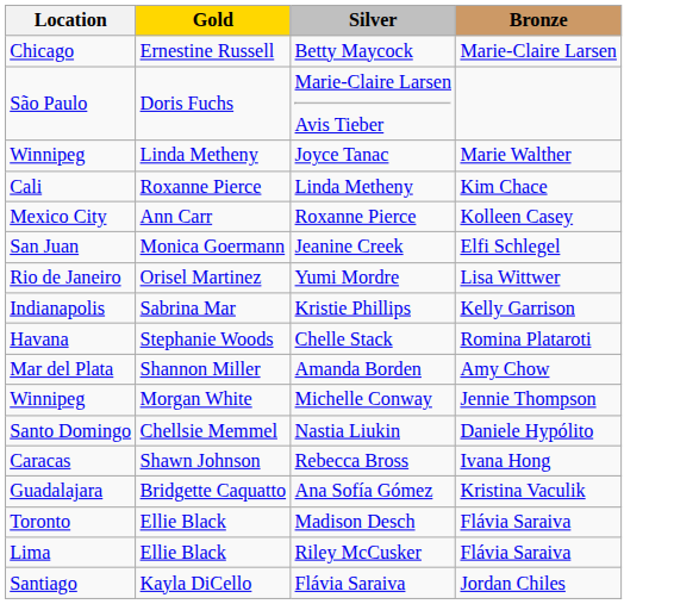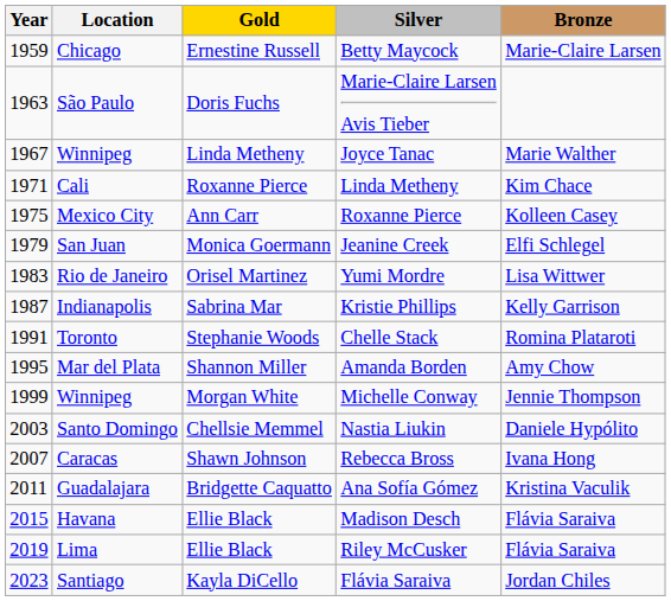+ column: Year | 1959 | 1963 | 1967 | 1971 | 1975 | 1979 | 1983 | 1987 | 1991 | 1995 | 1999 | 2003 | 2007 | 2011 | 2015 | 2019 | 2023
Chelle Stack | Location: Havana -> Toronto
Madison Desch | Location: Toronto -> Havana
